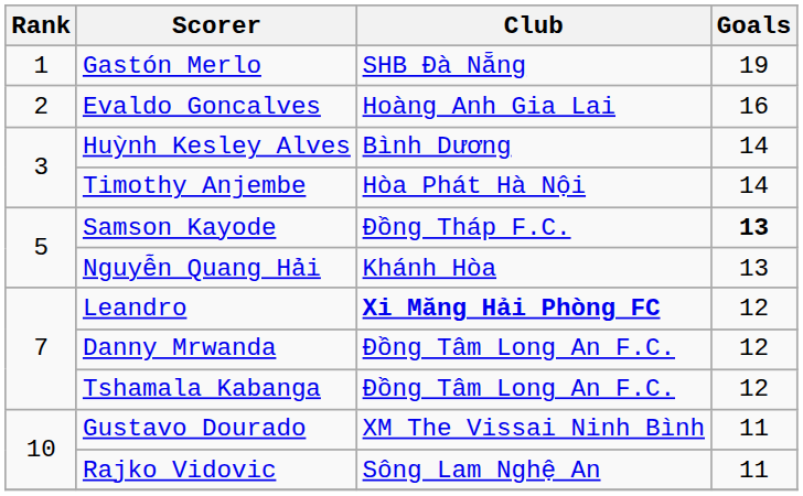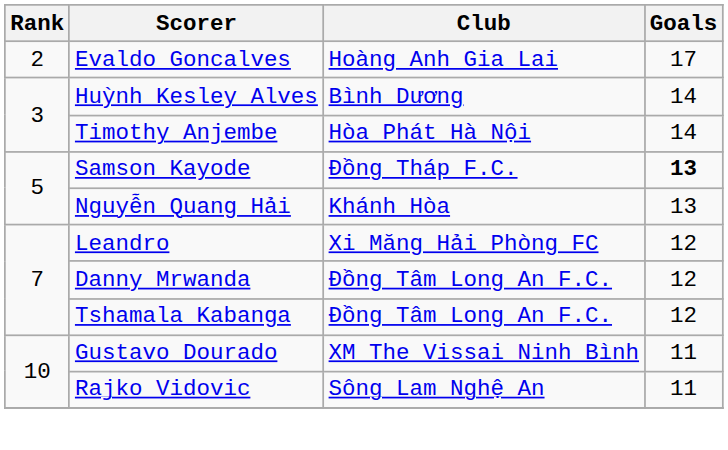- row: 1 | Gastón Merlo | SHB Đà Nẵng | 19
Evaldo Goncalves | Goals: 16 -> 17
Leandro | Club: bold -> normal
